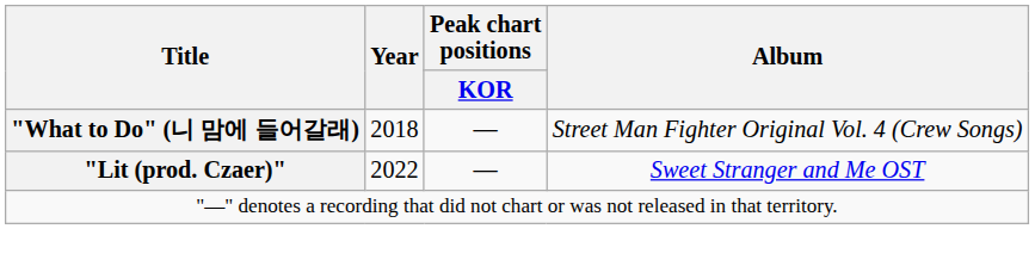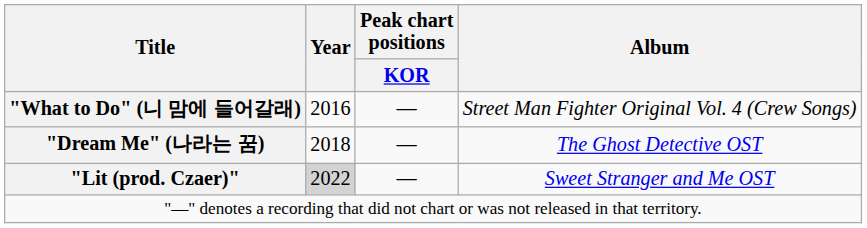"What to Do" (니 맘에 들어갈래) | Year: 2018 -> 2016
+ row: "Dream Me" (나라는 꿈) | 2018 | — | The Ghost Detective OST
"Lit (prod. Czaer)" | Year: no background -> lightgrey background
